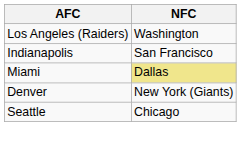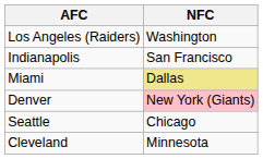Denver | NFC: no background -> pink background
+ row: Cleveland | Minnesota
